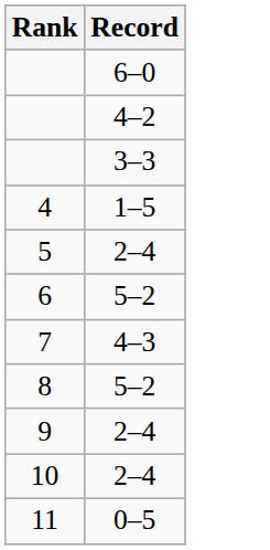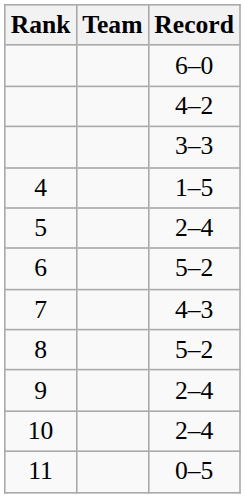+ column: Team
